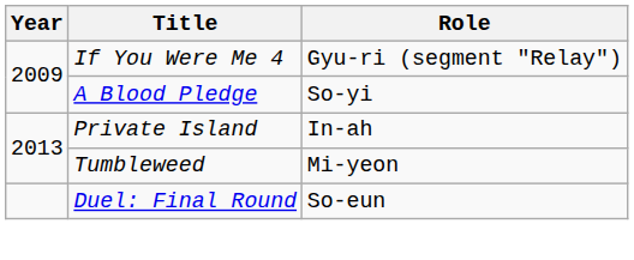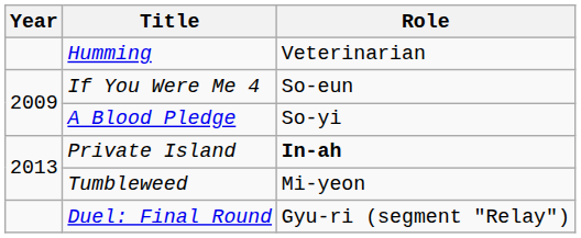+ row: Humming | Veterinarian
If You Were Me 4 | Role: Gyu-ri (segment "Relay") -> So-eun
Private Island | Role: normal -> bold
Duel: Final Round | Role: So-eun -> Gyu-ri (segment "Relay")
